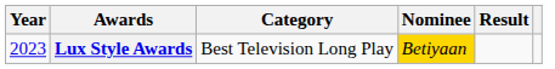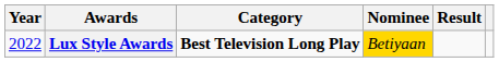Lux Style Awards | Year: 2023 -> 2022
Lux Style Awards | Category: normal -> bold
